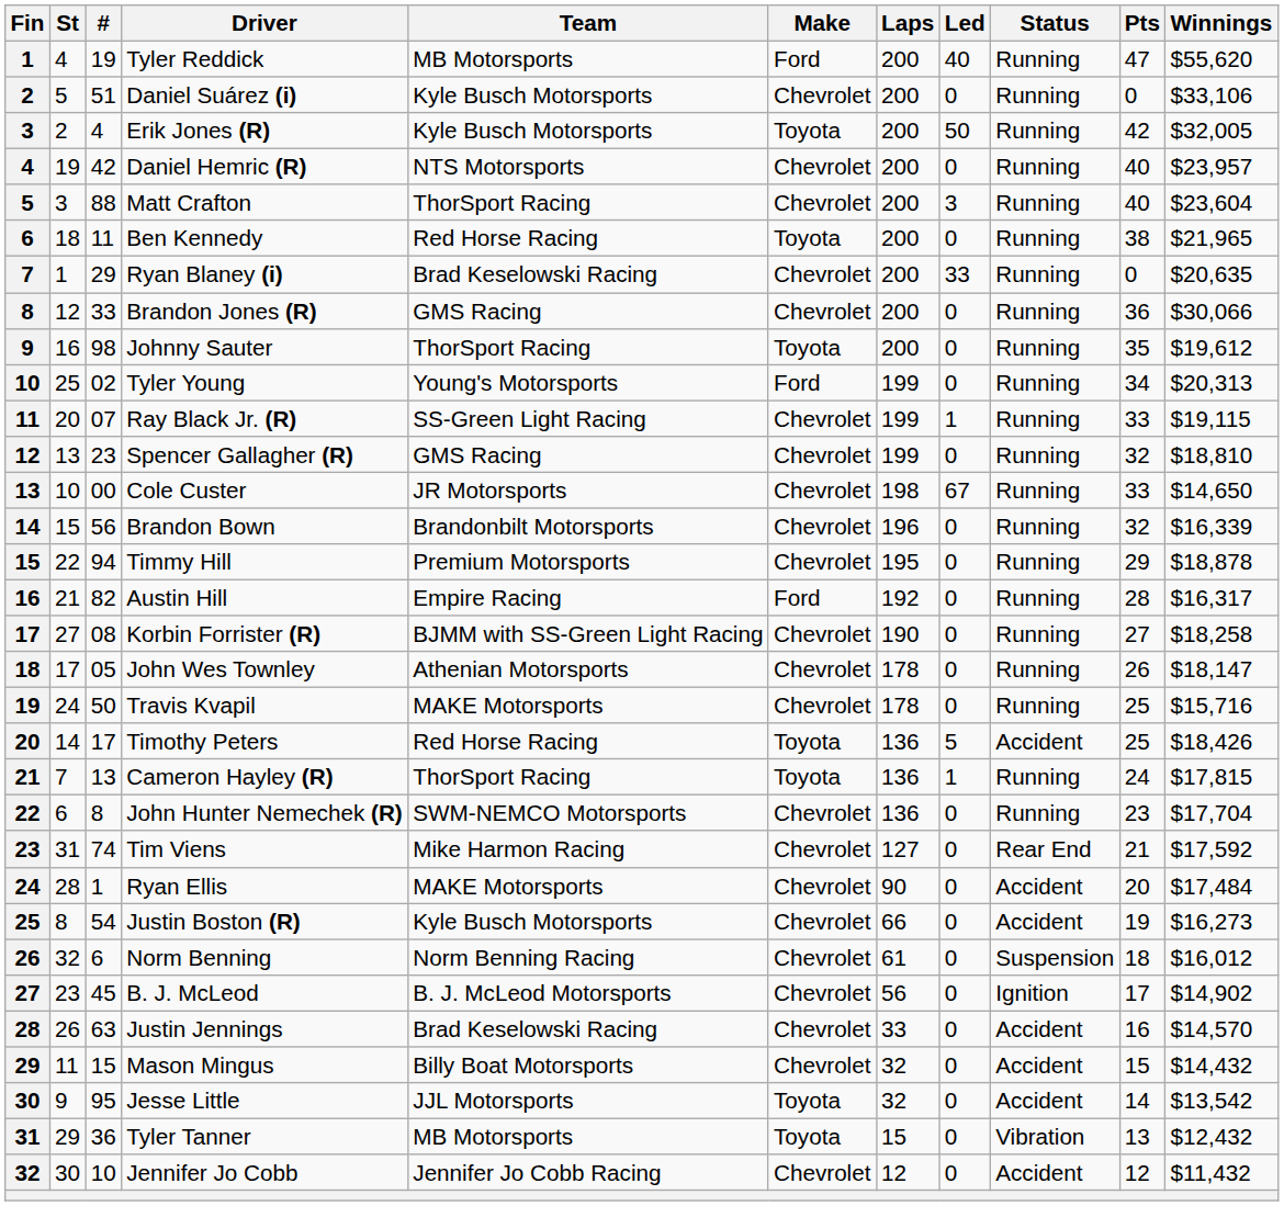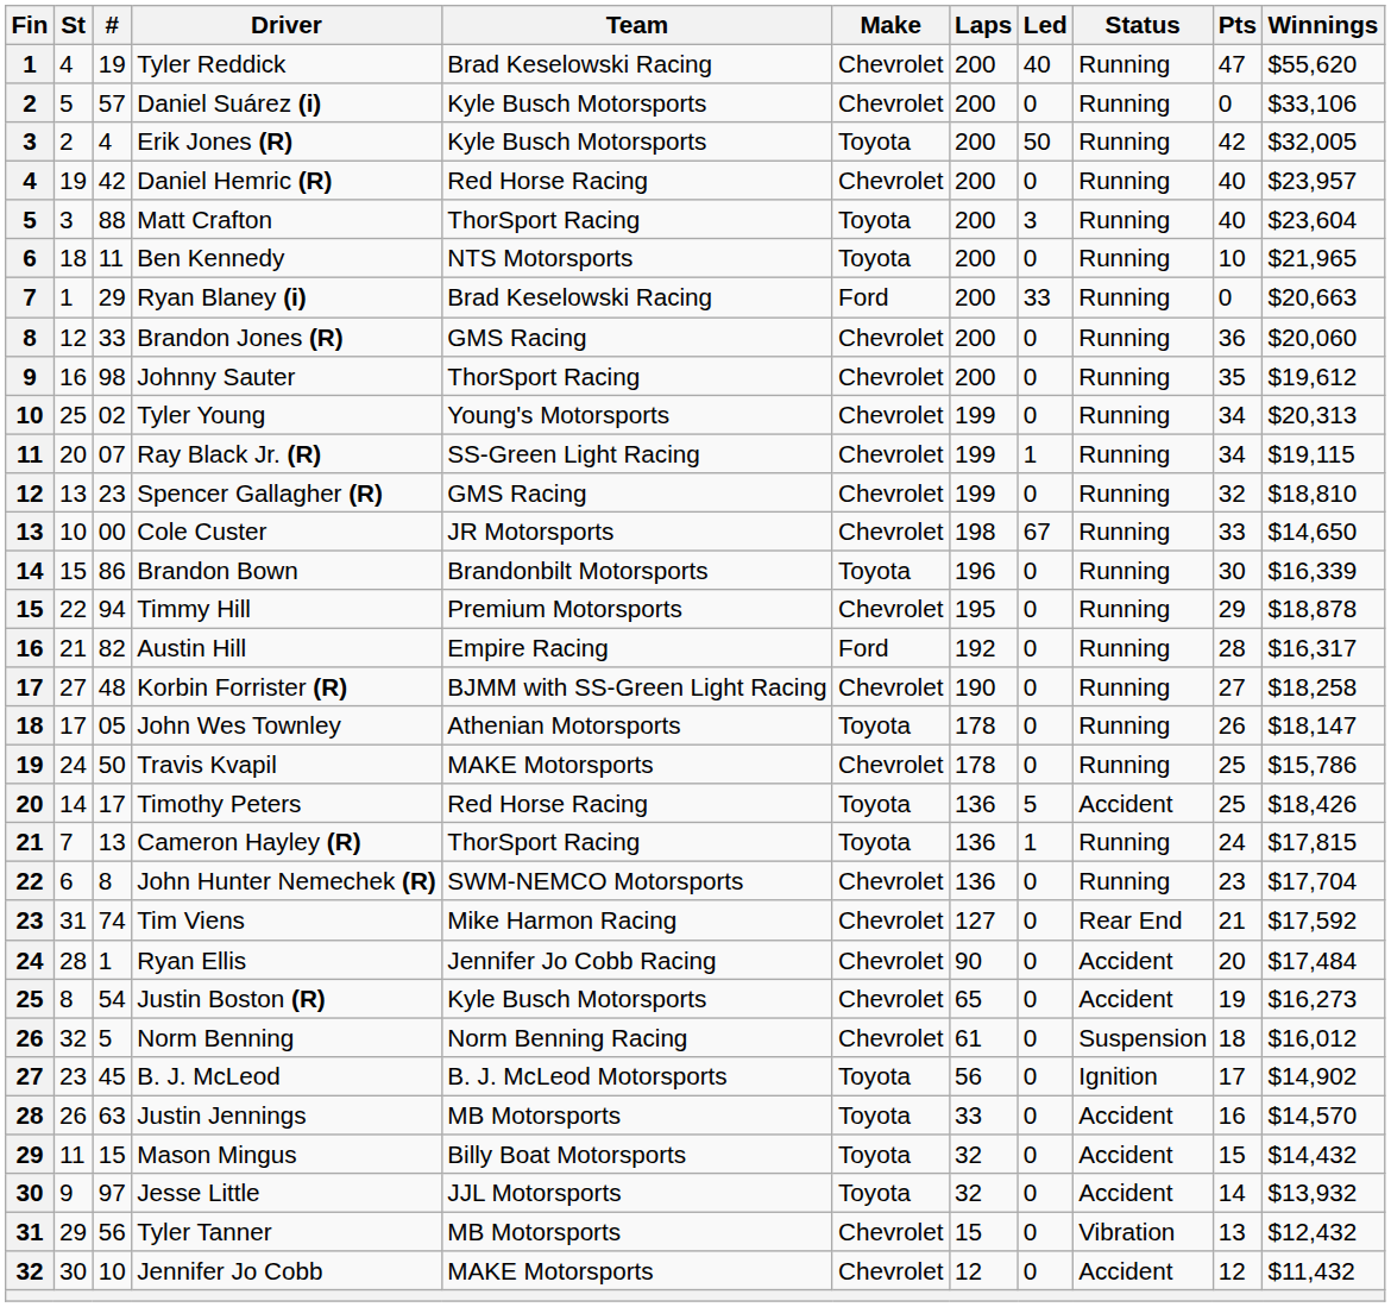Tyler Reddick | Team: MB Motorsports -> Brad Keselowski Racing
Tyler Reddick | Make: Ford -> Chevrolet
Daniel Suárez (i) | #: 51 -> 57
Daniel Hemric (R) | Team: NTS Motorsports -> Red Horse Racing
Matt Crafton | Make: Chevrolet -> Toyota
Ben Kennedy | Team: Red Horse Racing -> NTS Motorsports
Ben Kennedy | Pts: 38 -> 10
Ryan Blaney (i) | Make: Chevrolet -> Ford
Ryan Blaney (i) | Winnings: $20,635 -> $20,663
Brandon Jones (R) | Winnings: $30,066 -> $20,060
Johnny Sauter | Make: Toyota -> Chevrolet
Tyler Young | Make: Ford -> Chevrolet
Ray Black Jr. (R) | Pts: 33 -> 34
Brandon Bown | #: 56 -> 86
Brandon Bown | Make: Chevrolet -> Toyota
Brandon Bown | Pts: 32 -> 30
Korbin Forrister (R) | #: 08 -> 48
John Wes Townley | Make: Chevrolet -> Toyota
Travis Kvapil | Winnings: $15,716 -> $15,786
Ryan Ellis | Team: MAKE Motorsports -> Jennifer Jo Cobb Racing
Justin Boston (R) | Laps: 66 -> 65
Norm Benning | #: 6 -> 5
B. J. McLeod | Make: Chevrolet -> Toyota
Justin Jennings | Team: Brad Keselowski Racing -> MB Motorsports
Justin Jennings | Make: Chevrolet -> Toyota
Mason Mingus | Make: Chevrolet -> Toyota
Jesse Little | #: 95 -> 97
Jesse Little | Winnings: $13,542 -> $13,932
Tyler Tanner | #: 36 -> 56
Tyler Tanner | Make: Toyota -> Chevrolet
Jennifer Jo Cobb | Team: Jennifer Jo Cobb Racing -> MAKE Motorsports
